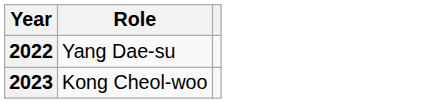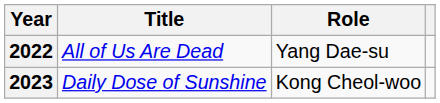+ column: Title | All of Us Are Dead | Daily Dose of Sunshine
